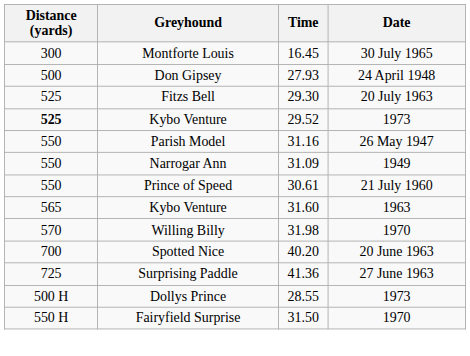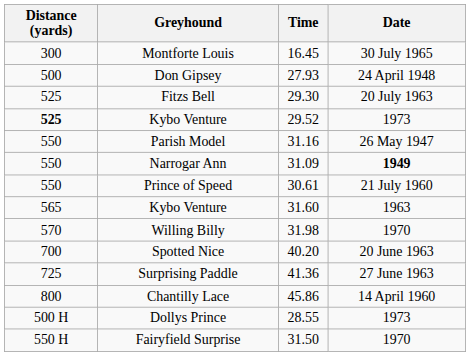Narrogar Ann | Date: normal -> bold
+ row: 800 | Chantilly Lace | 45.86 | 14 April 1960
